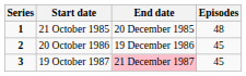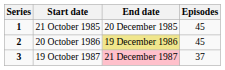21 October 1985 | Episodes: 48 -> 45
20 October 1986 | End date: no background -> khaki background
19 October 1987 | Episodes: 45 -> 37
